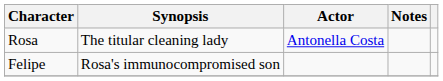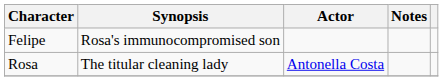rows swapped: Rosa <-> Felipe
